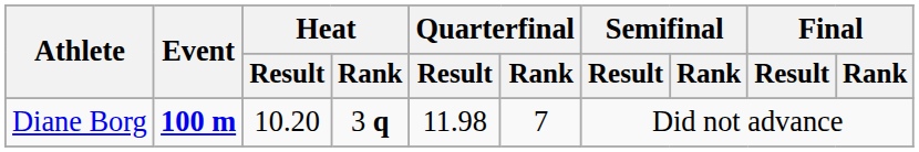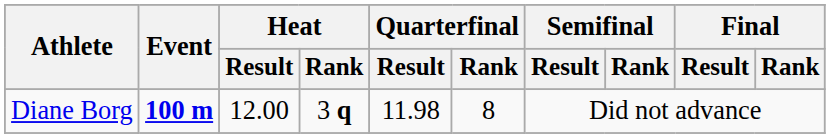Diane Borg | Heat / Result: 10.20 -> 12.00
Diane Borg | Quarterfinal / Rank: 7 -> 8
